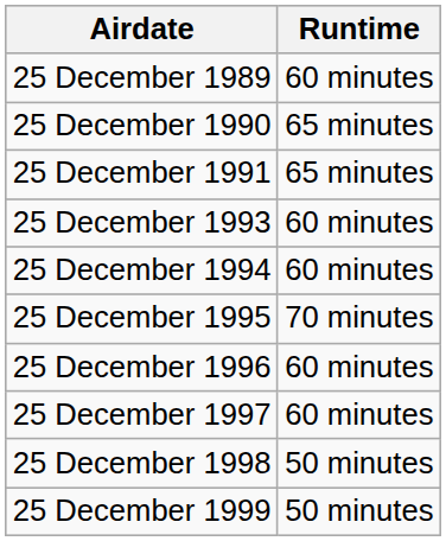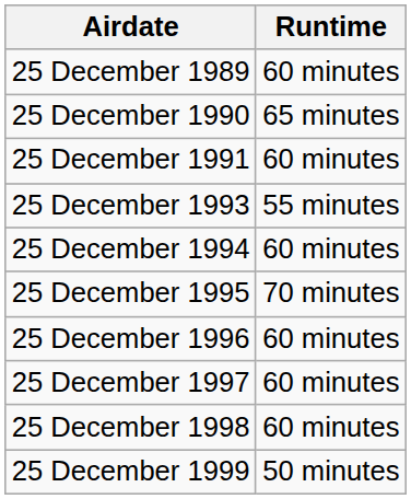25 December 1991 | Runtime: 65 minutes -> 60 minutes
25 December 1993 | Runtime: 60 minutes -> 55 minutes
25 December 1998 | Runtime: 50 minutes -> 60 minutes
